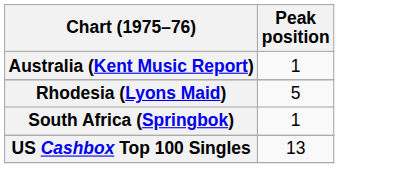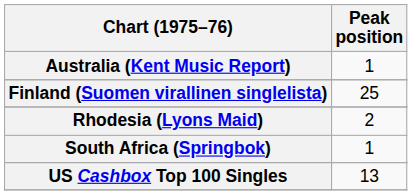+ row: Finland (Suomen virallinen singlelista) | 25
Rhodesia (Lyons Maid) | Peak position: 5 -> 2
